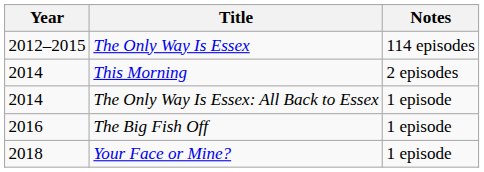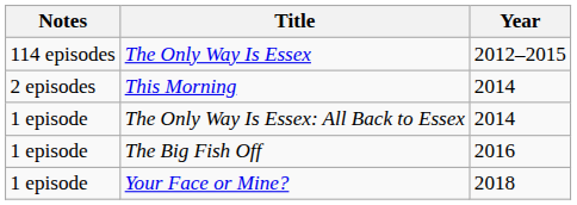columns swapped: Year <-> Notes
